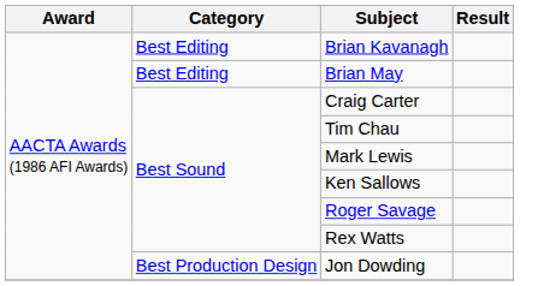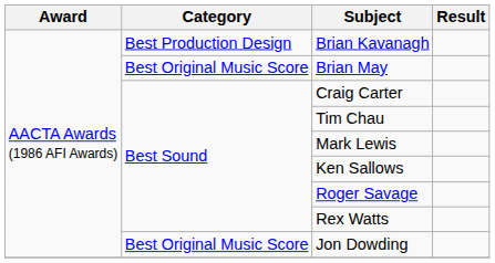Brian Kavanagh | Category: Best Editing -> Best Production Design
Brian May | Category: Best Editing -> Best Original Music Score
Jon Dowding | Category: Best Production Design -> Best Original Music Score
